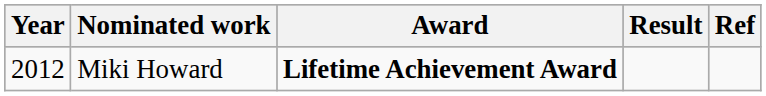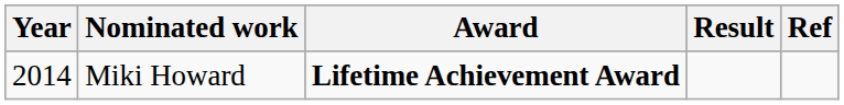Miki Howard | Year: 2012 -> 2014
